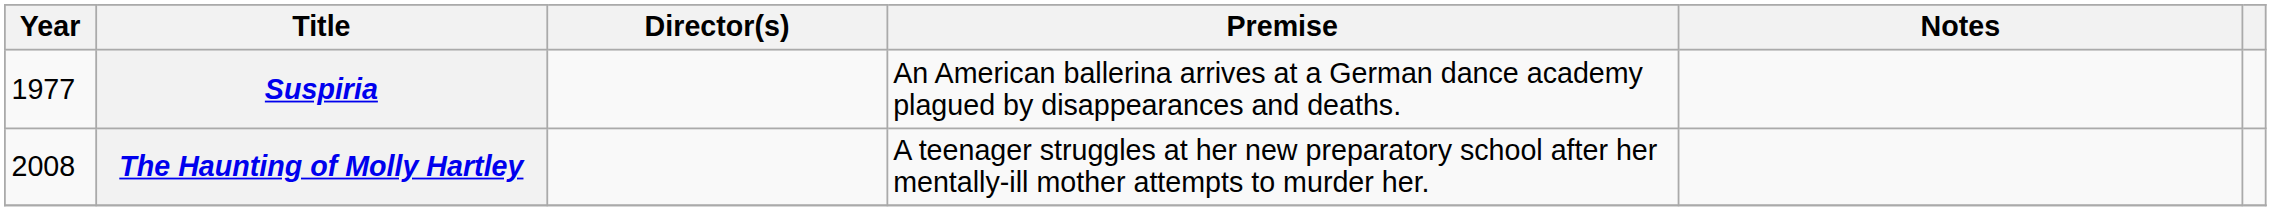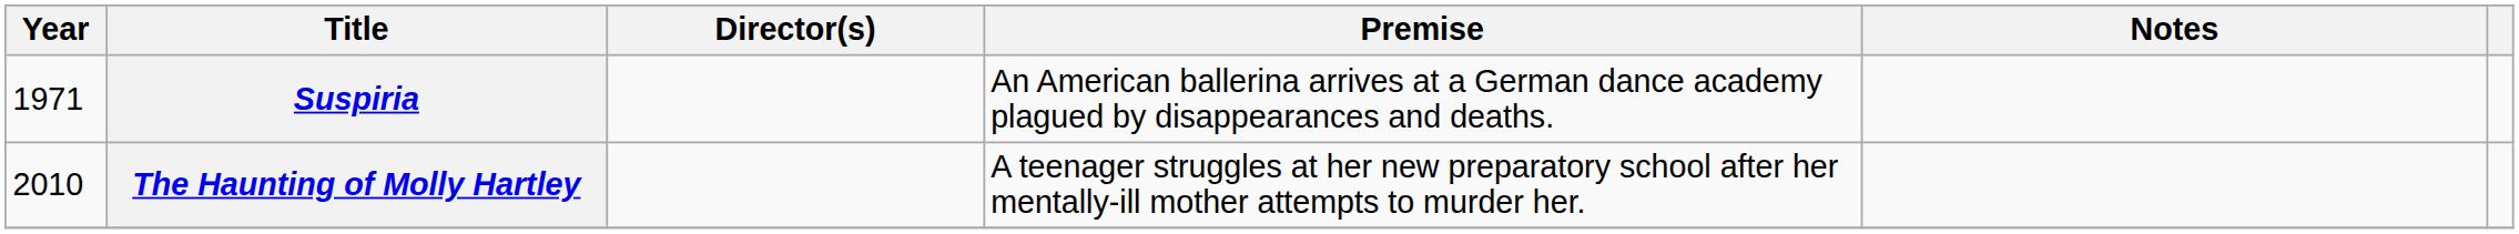Suspiria | Year: 1977 -> 1971
The Haunting of Molly Hartley | Year: 2008 -> 2010
